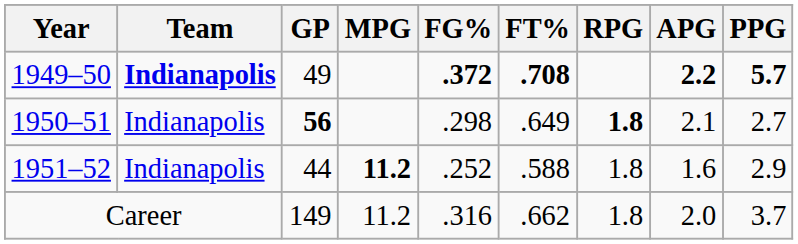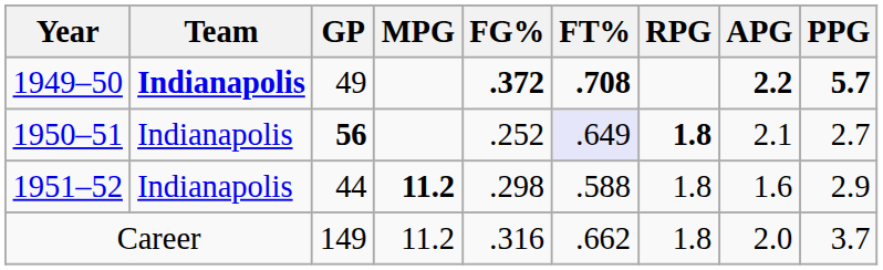1950–51 | FG%: .298 -> .252
1950–51 | FT%: no background -> lavender background
1951–52 | FG%: .252 -> .298
